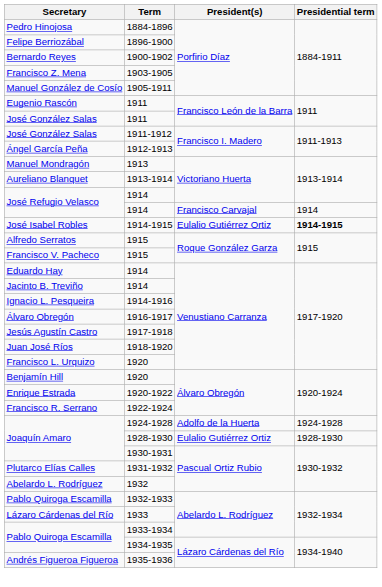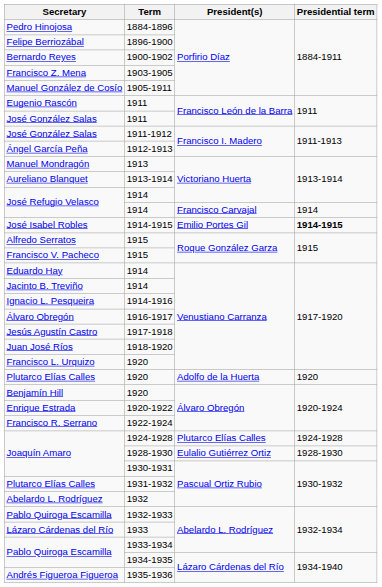José Isabel Robles | President(s): Eulalio Gutiérrez Ortiz -> Emilio Portes Gil
+ row: Plutarco Elías Calles | 1920 | Adolfo de la Huerta | 1920
Joaquín Amaro / 1924-1928 | President(s): Adolfo de la Huerta -> Plutarco Elías Calles
